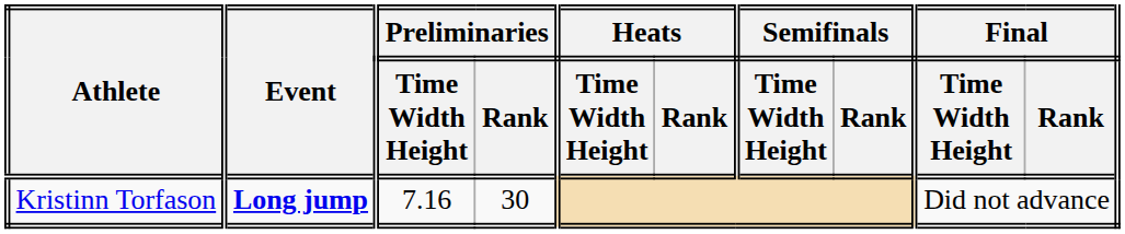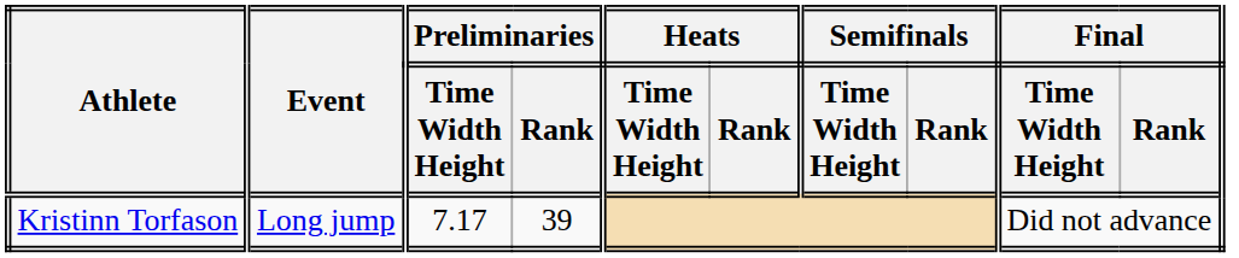Kristinn Torfason | Event: bold -> normal
Kristinn Torfason | Preliminaries / Time Width Height: 7.16 -> 7.17
Kristinn Torfason | Preliminaries / Rank: 30 -> 39
